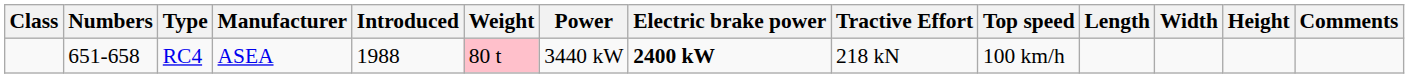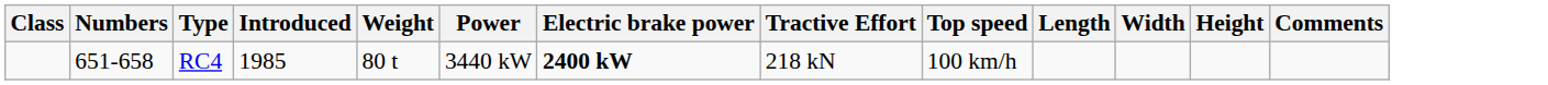- column: Manufacturer | ASEA
RC4 | Introduced: 1988 -> 1985
RC4 | Weight: pink background -> no background
